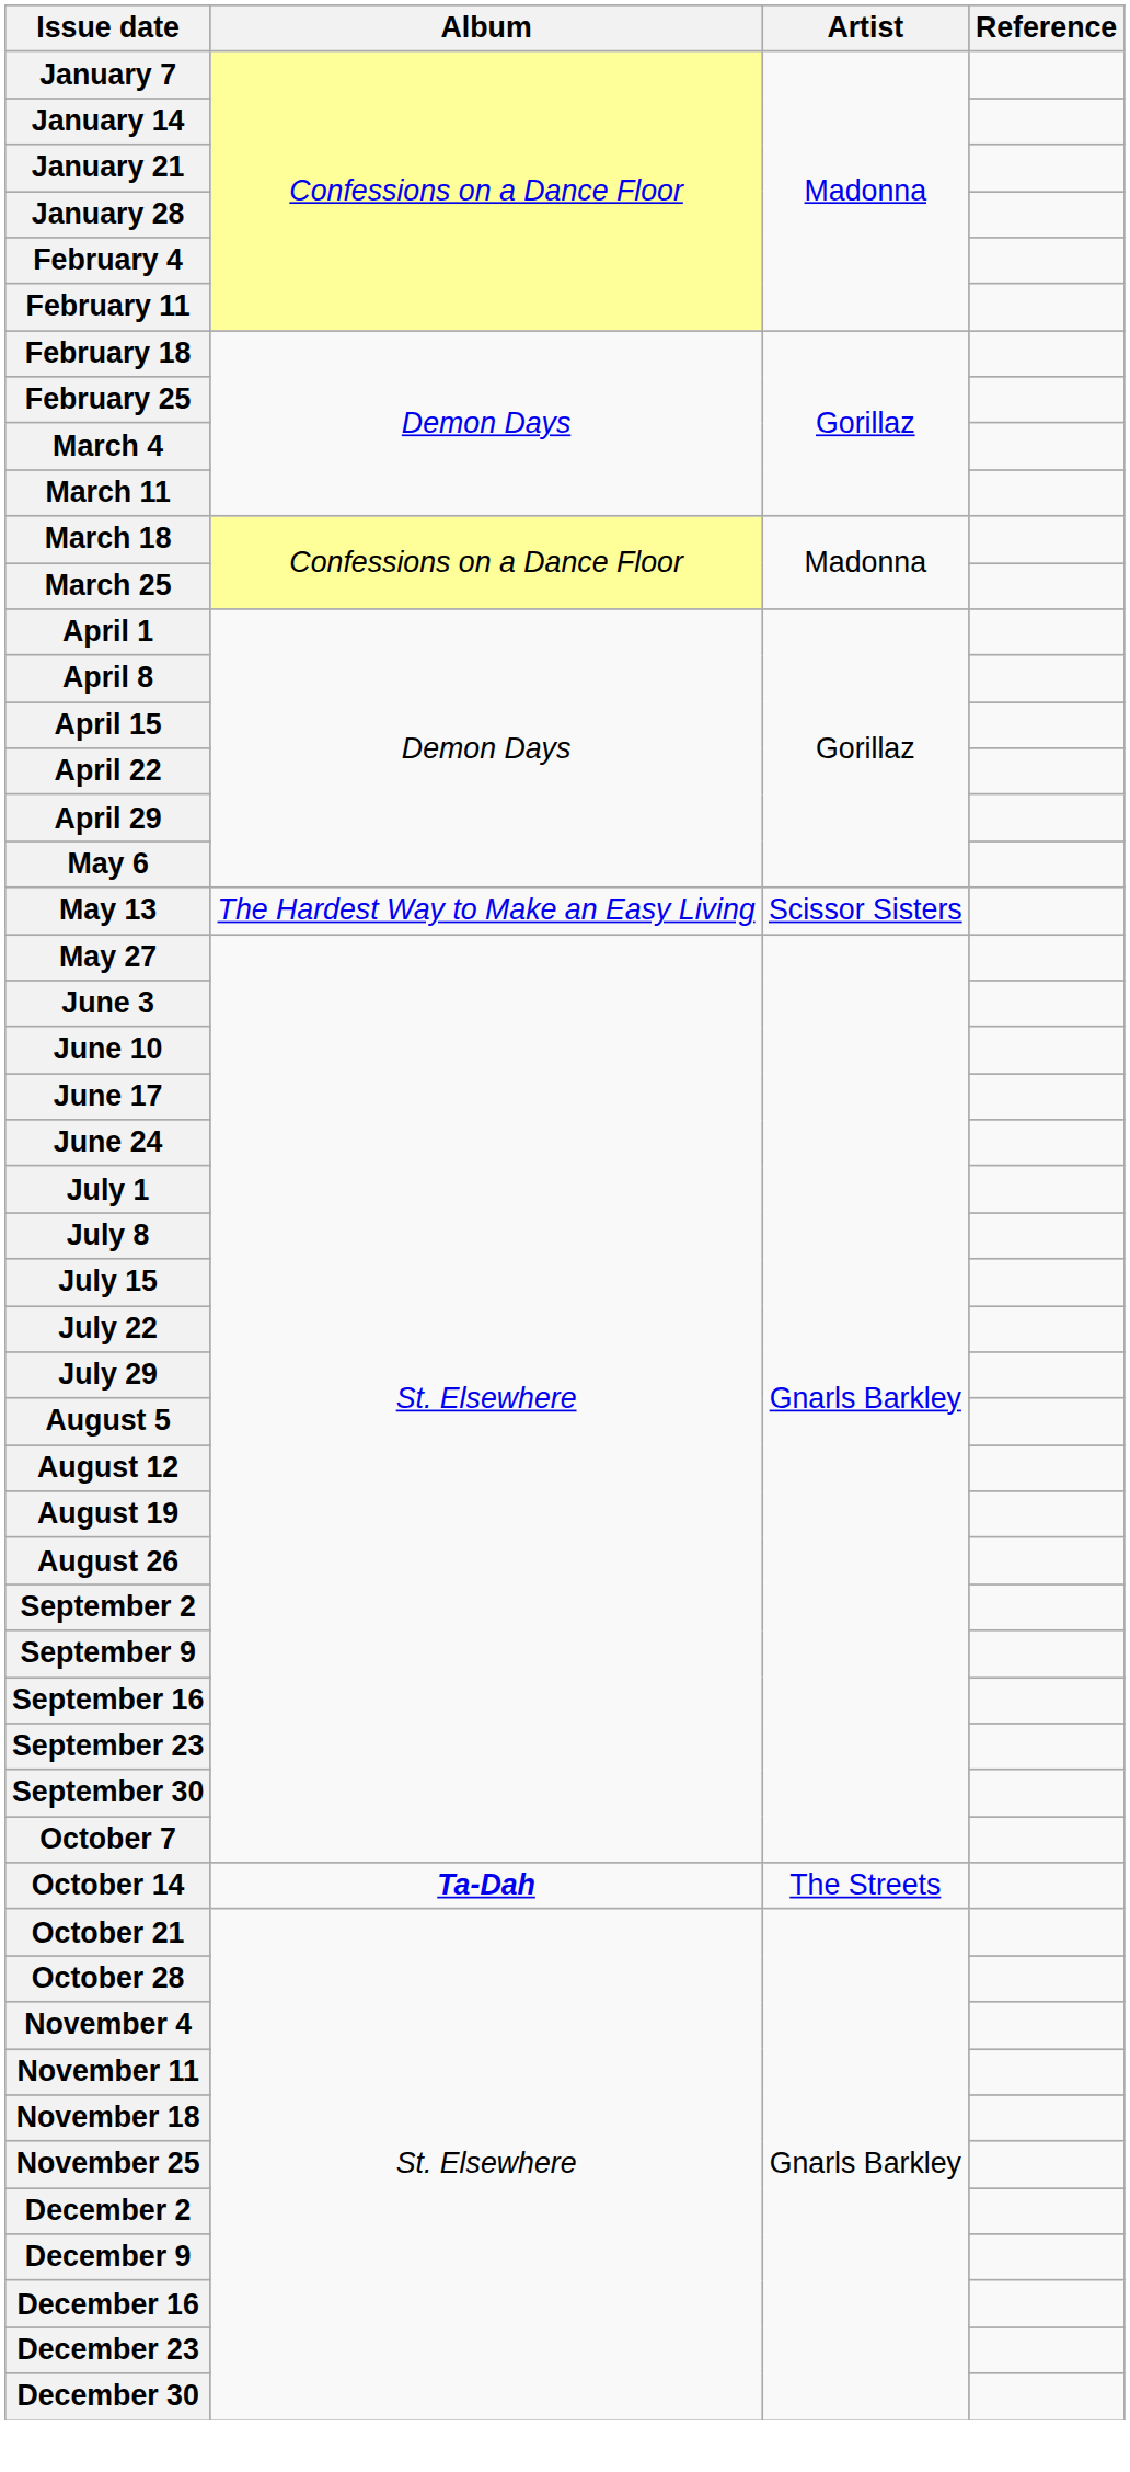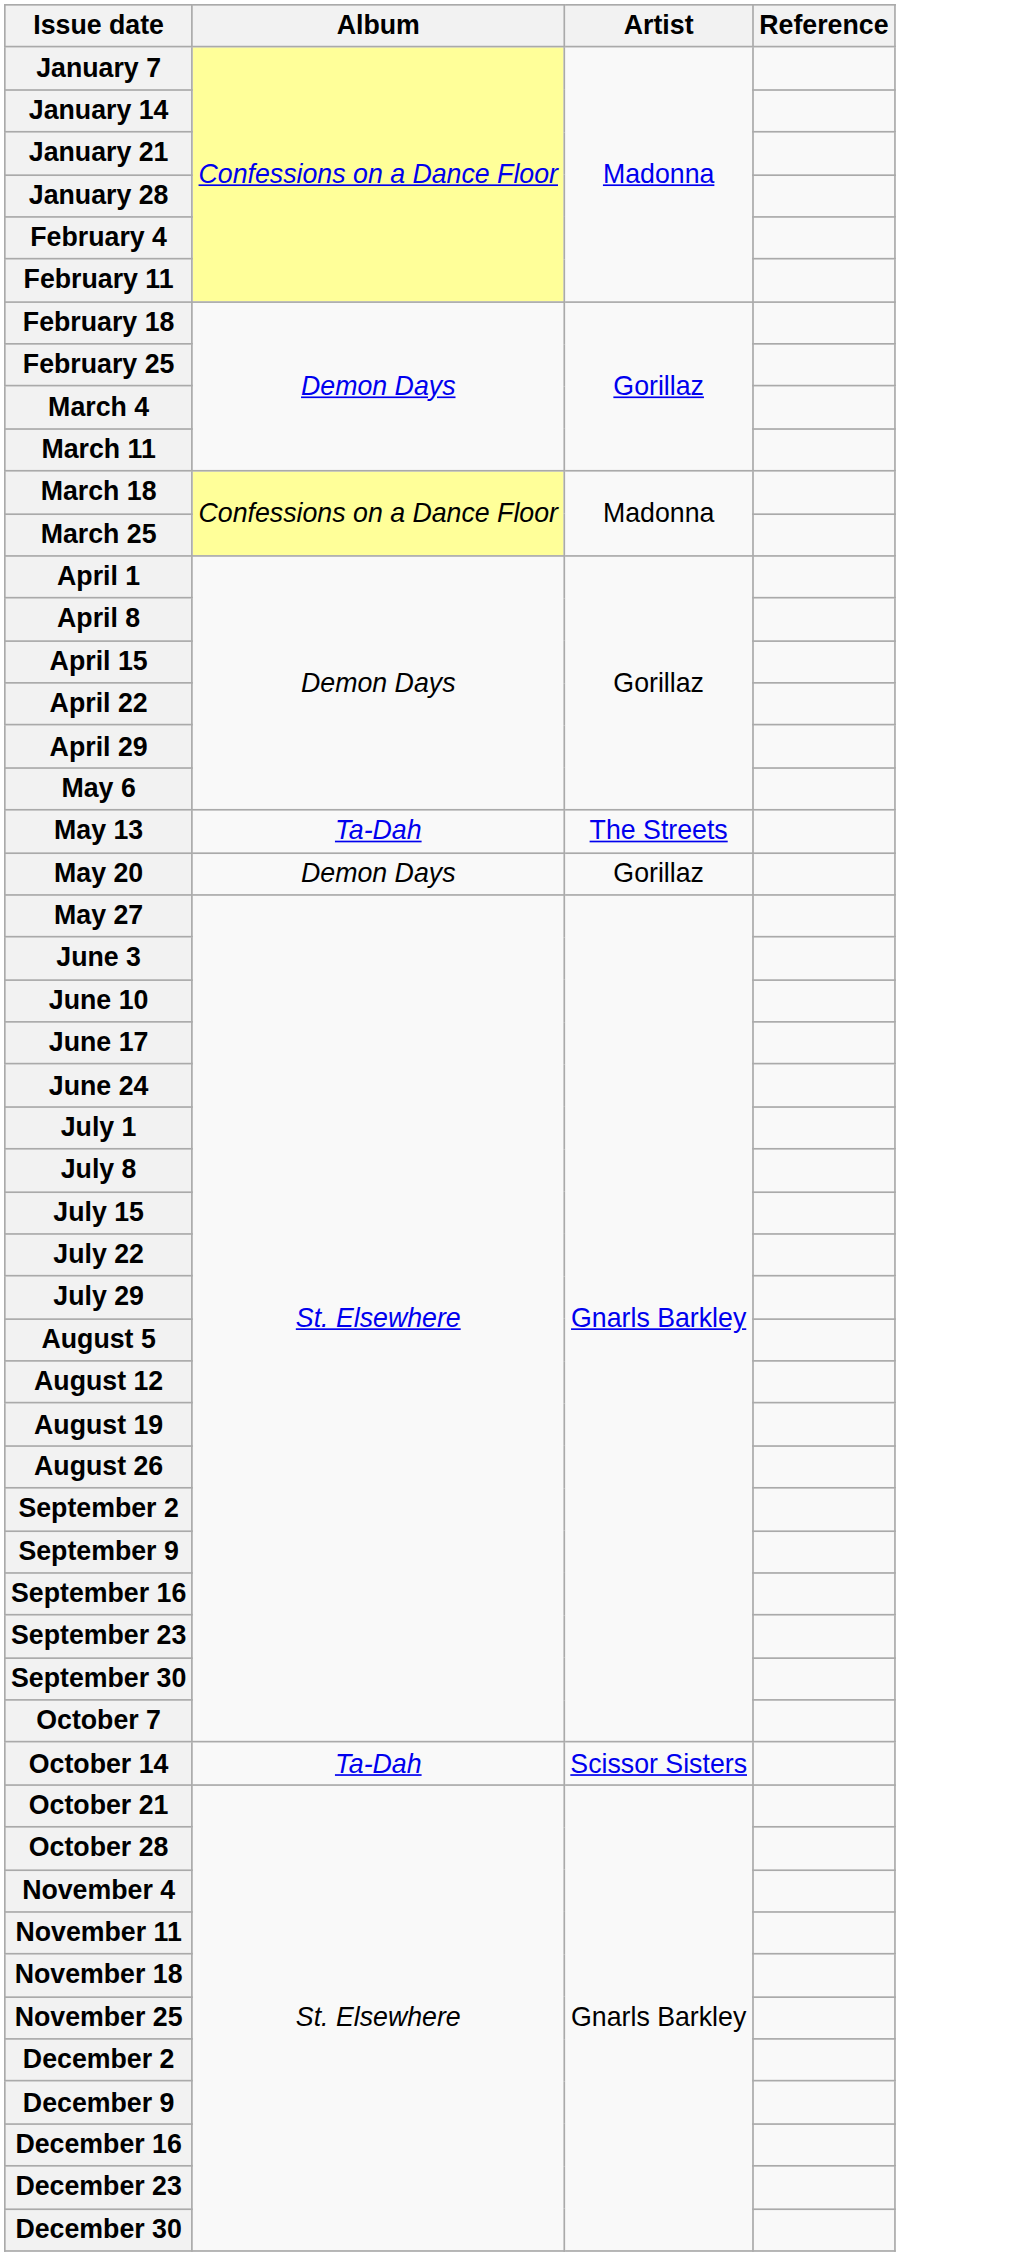May 13 | Album: The Hardest Way to Make an Easy Living -> Ta-Dah
May 13 | Artist: Scissor Sisters -> The Streets
+ row: May 20 | Demon Days | Gorillaz
October 14 | Album: bold -> normal
October 14 | Artist: The Streets -> Scissor Sisters
